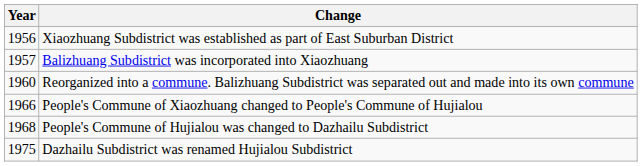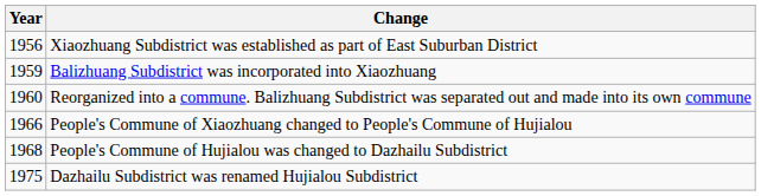Balizhuang Subdistrict was incorporated into Xiaozhuang | Year: 1957 -> 1959
